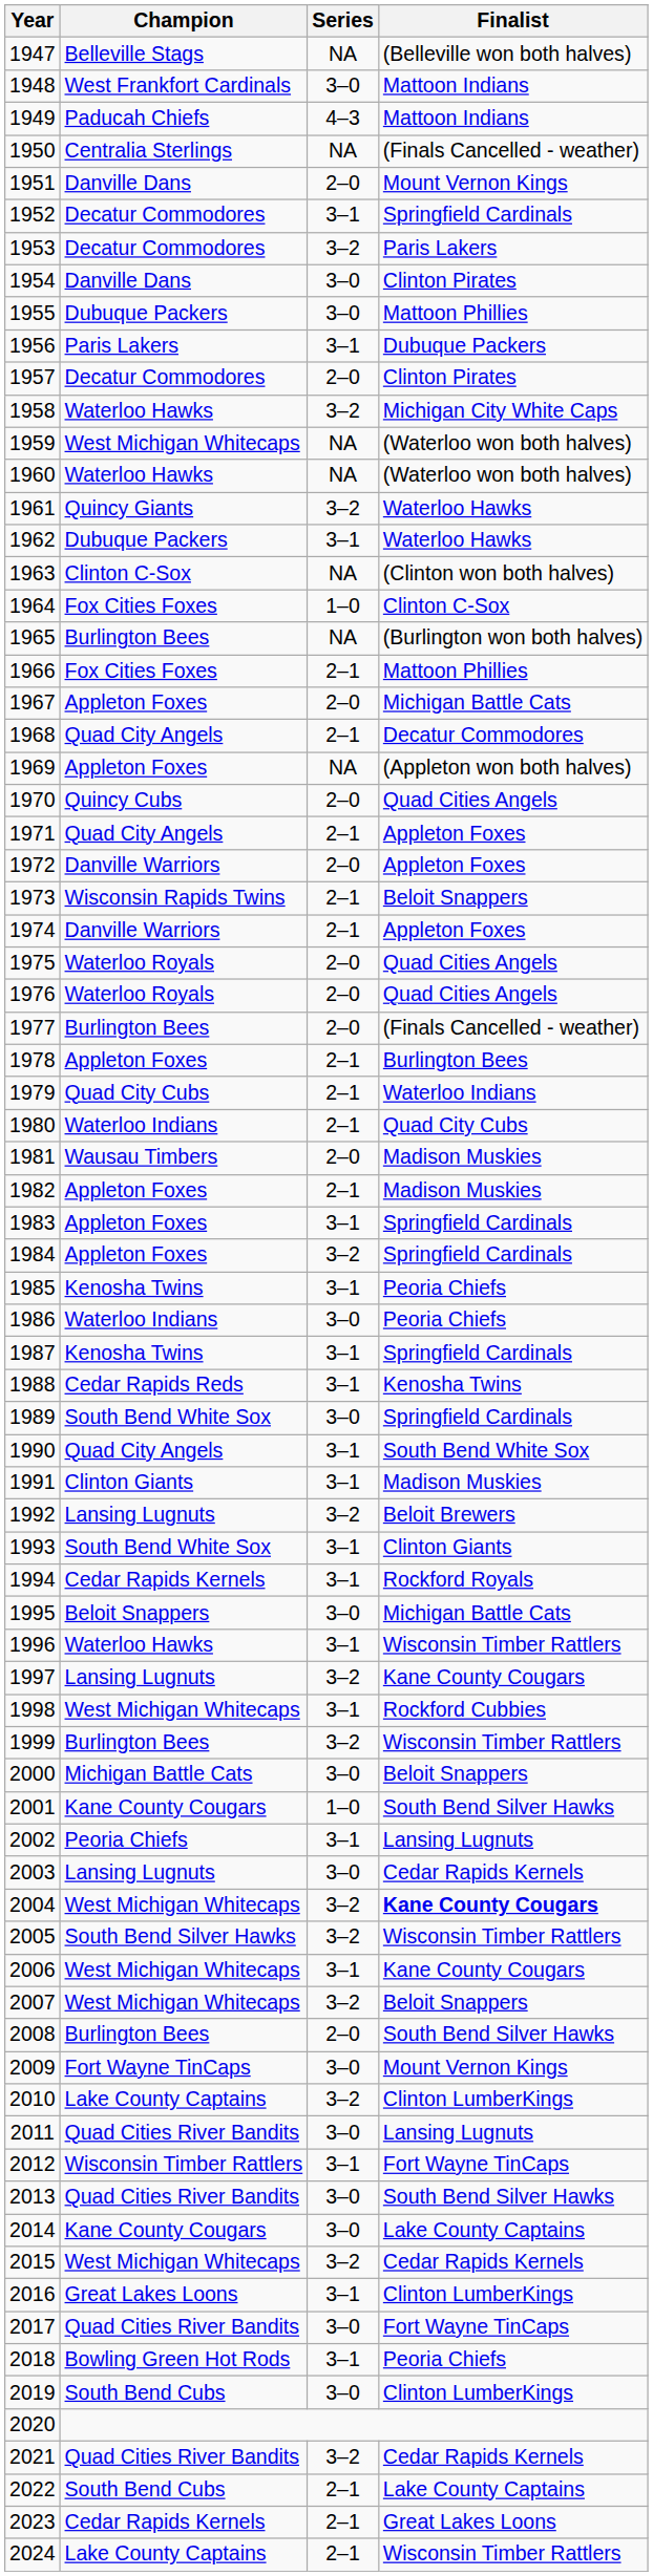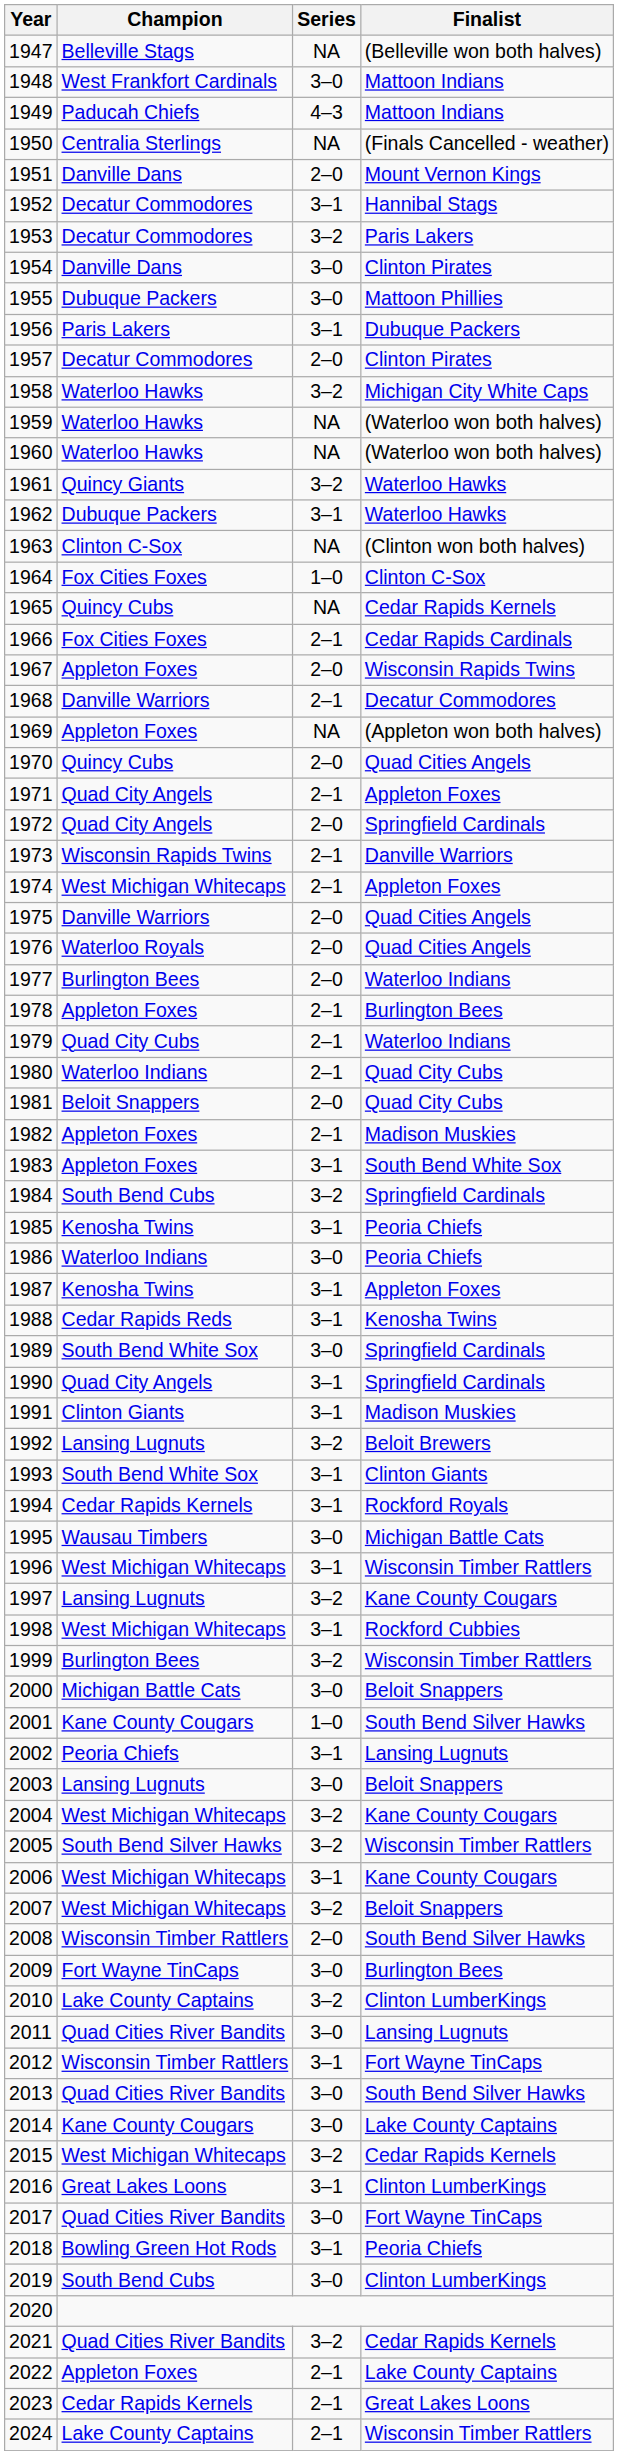1952 | Finalist: Springfield Cardinals -> Hannibal Stags
1959 | Champion: West Michigan Whitecaps -> Waterloo Hawks
1965 | Champion: Burlington Bees -> Quincy Cubs
1965 | Finalist: (Burlington won both halves) -> Cedar Rapids Kernels
1966 | Finalist: Mattoon Phillies -> Cedar Rapids Cardinals
1967 | Finalist: Michigan Battle Cats -> Wisconsin Rapids Twins
1968 | Champion: Quad City Angels -> Danville Warriors
1972 | Champion: Danville Warriors -> Quad City Angels
1972 | Finalist: Appleton Foxes -> Springfield Cardinals
1973 | Finalist: Beloit Snappers -> Danville Warriors
1974 | Champion: Danville Warriors -> West Michigan Whitecaps
1975 | Champion: Waterloo Royals -> Danville Warriors
1977 | Finalist: (Finals Cancelled - weather) -> Waterloo Indians
1981 | Champion: Wausau Timbers -> Beloit Snappers
1981 | Finalist: Madison Muskies -> Quad City Cubs
1983 | Finalist: Springfield Cardinals -> South Bend White Sox
1984 | Champion: Appleton Foxes -> South Bend Cubs
1987 | Finalist: Springfield Cardinals -> Appleton Foxes
1990 | Finalist: South Bend White Sox -> Springfield Cardinals
1995 | Champion: Beloit Snappers -> Wausau Timbers
1996 | Champion: Waterloo Hawks -> West Michigan Whitecaps
2003 | Finalist: Cedar Rapids Kernels -> Beloit Snappers
2004 | Finalist: bold -> normal
2008 | Champion: Burlington Bees -> Wisconsin Timber Rattlers
2009 | Finalist: Mount Vernon Kings -> Burlington Bees
2022 | Champion: South Bend Cubs -> Appleton Foxes
